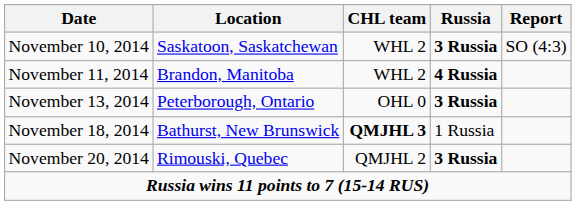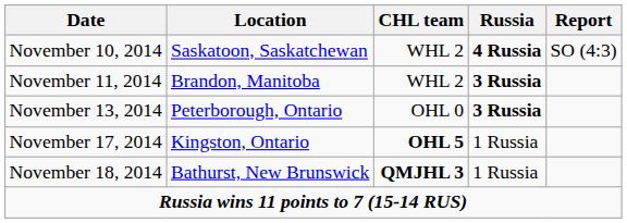November 10, 2014 | Russia: 3 Russia -> 4 Russia
November 11, 2014 | Russia: 4 Russia -> 3 Russia
+ row: November 17, 2014 | Kingston, Ontario | OHL 5 | 1 Russia
- row: November 20, 2014 | Rimouski, Quebec | QMJHL 2 | 3 Russia
